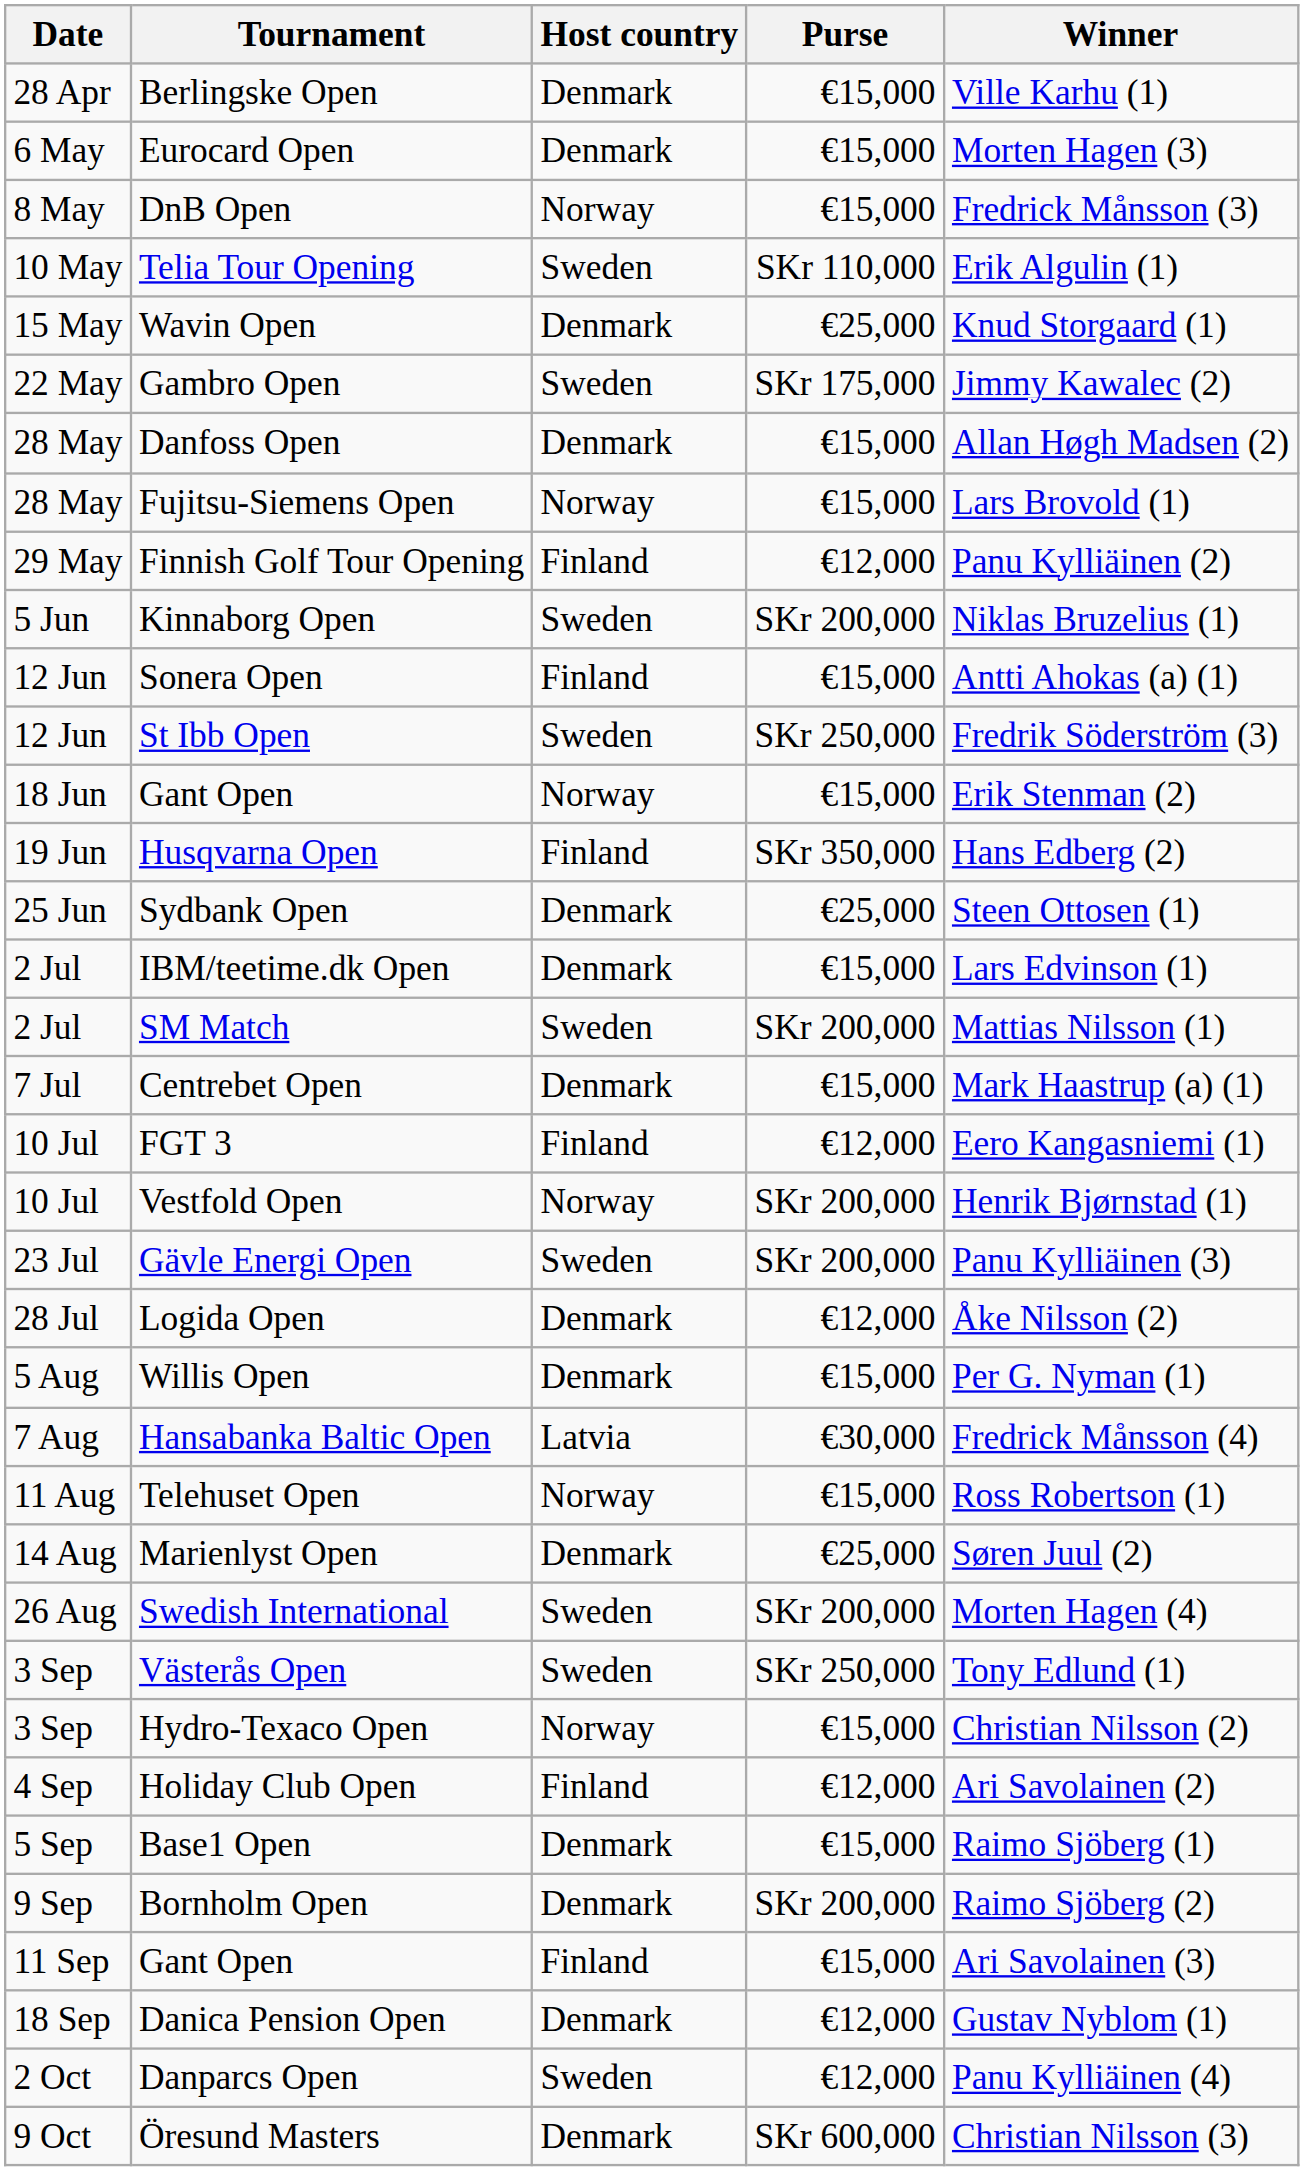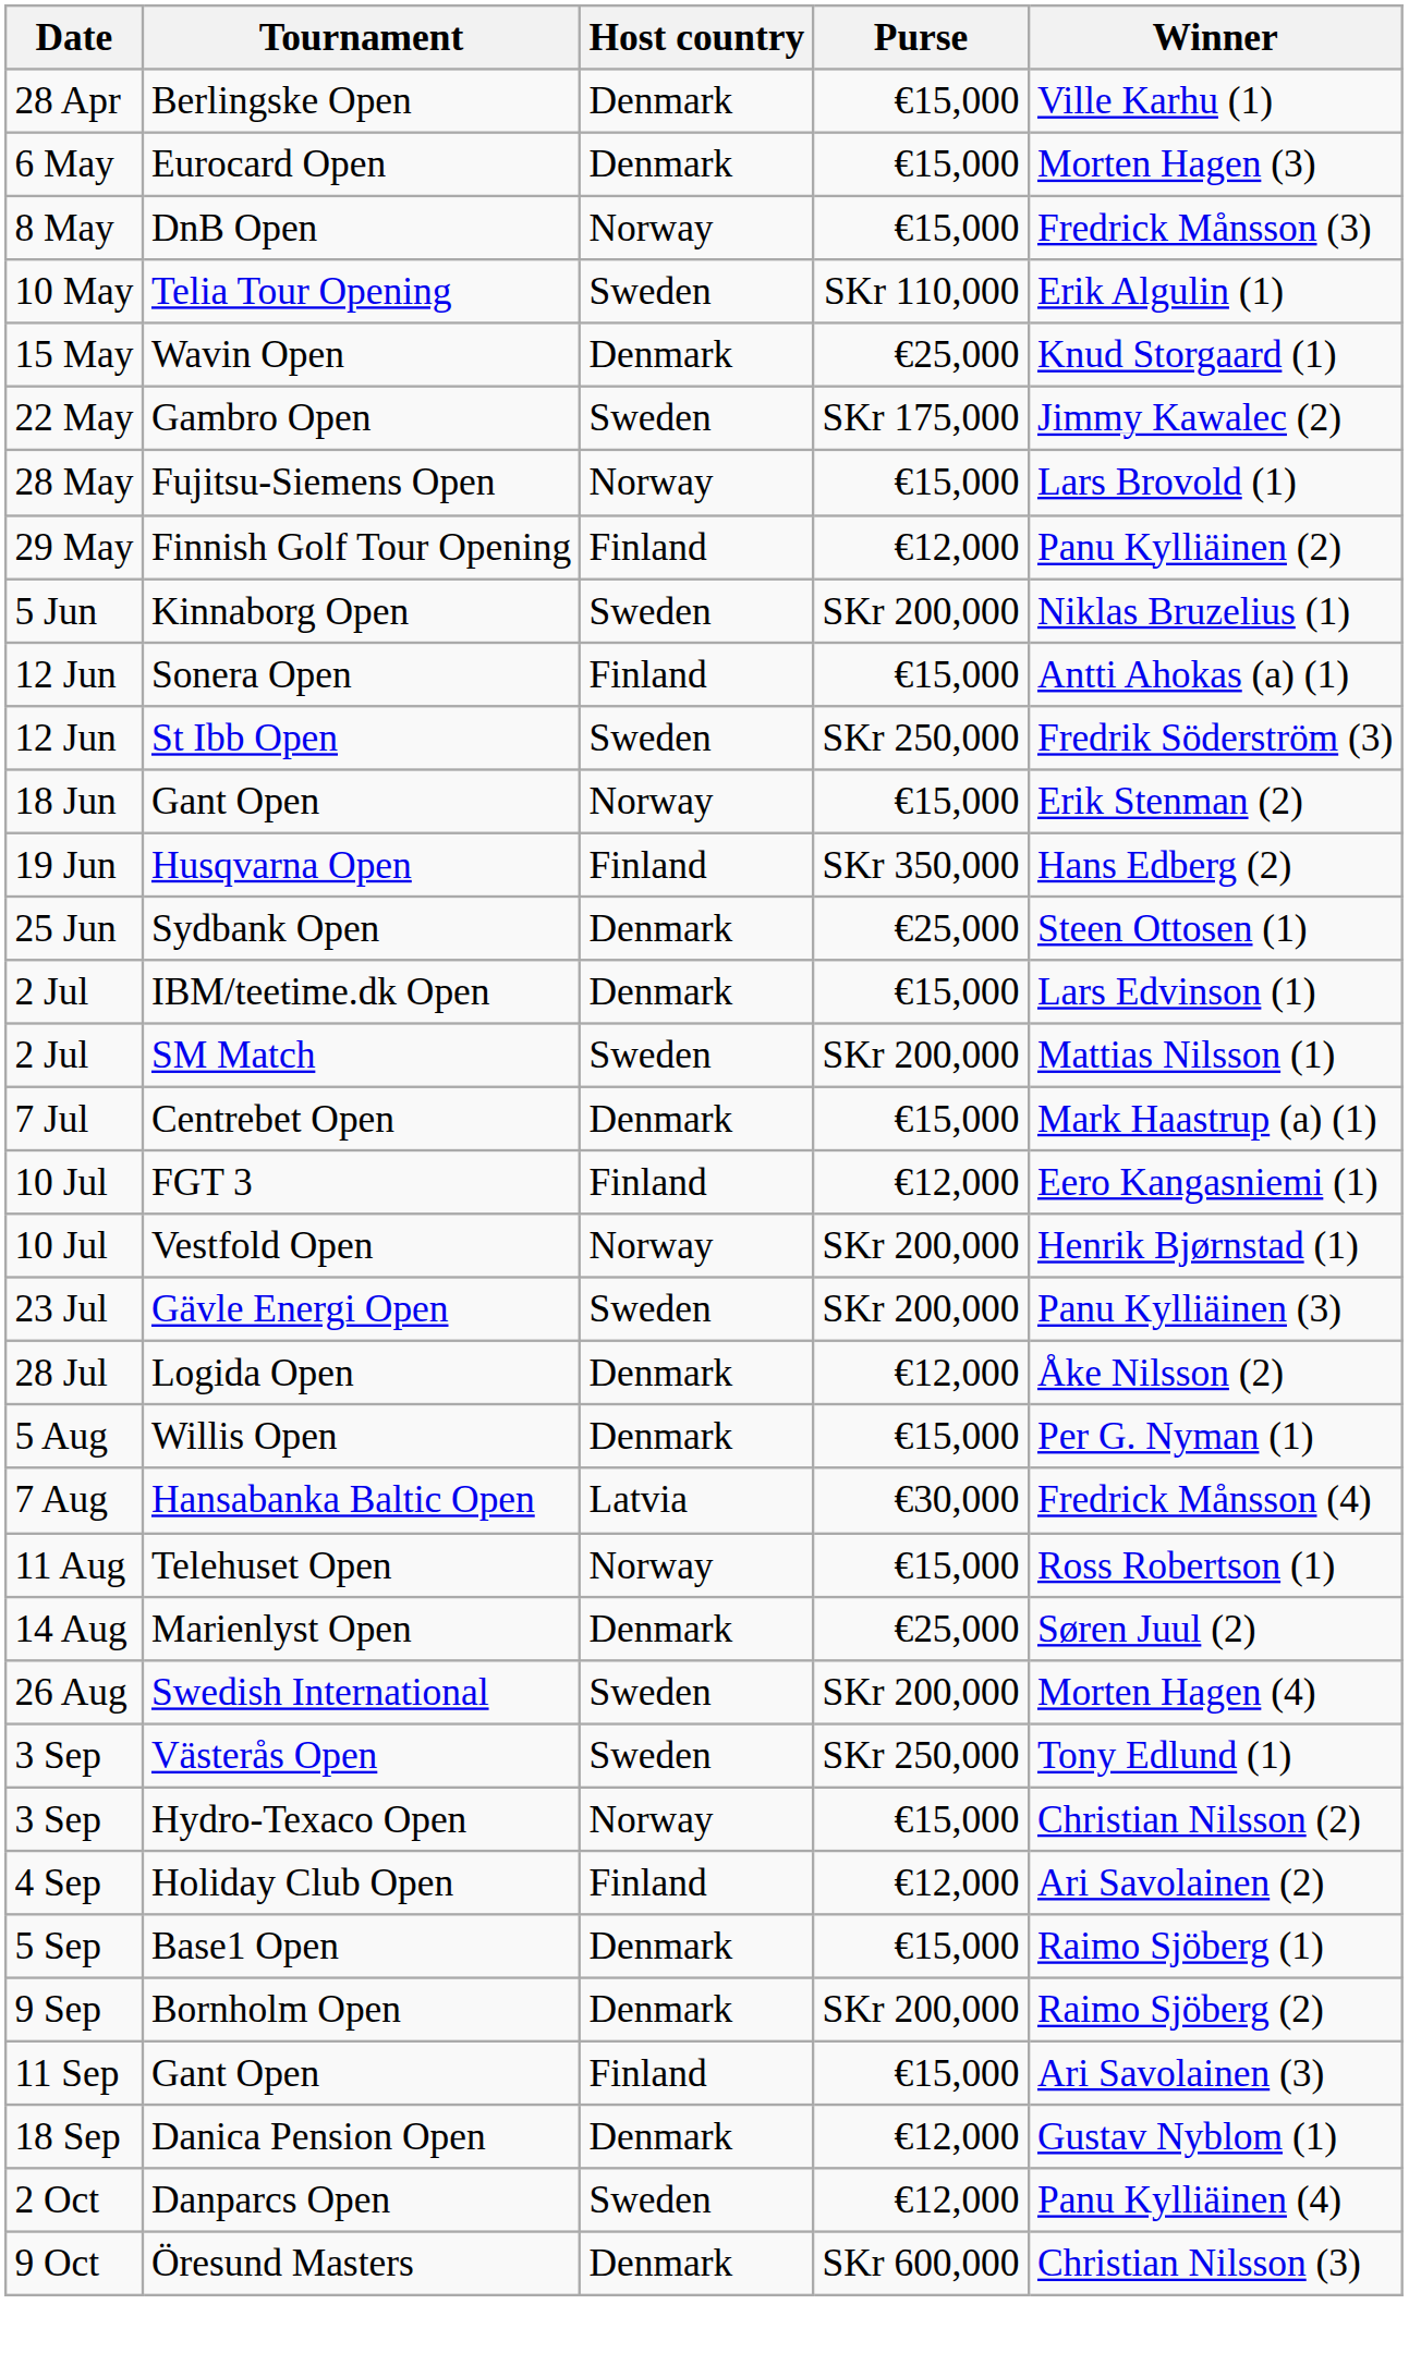- row: 28 May | Danfoss Open | Denmark | €15,000 | Allan Høgh Madsen (2)
